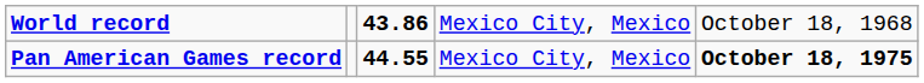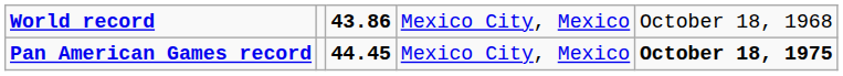Pan American Games record | column 3: 44.55 -> 44.45
